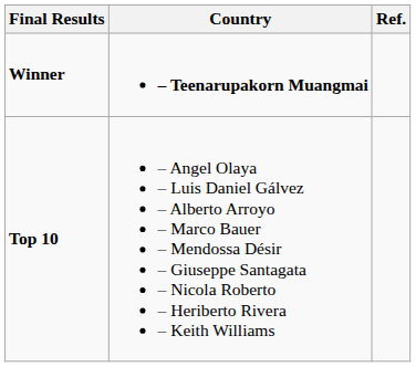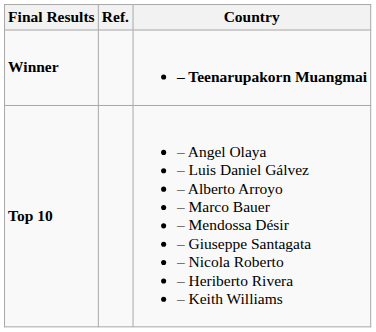columns swapped: Country <-> Ref.
